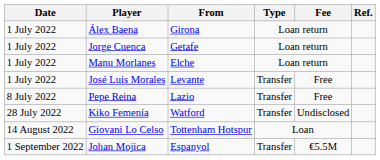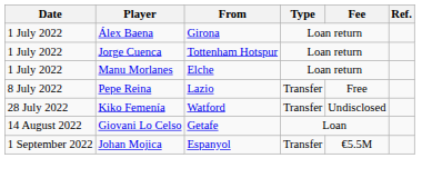Jorge Cuenca | From: Getafe -> Tottenham Hotspur
- row: 1 July 2022 | José Luis Morales | Levante | Transfer | Free
Giovani Lo Celso | From: Tottenham Hotspur -> Getafe
